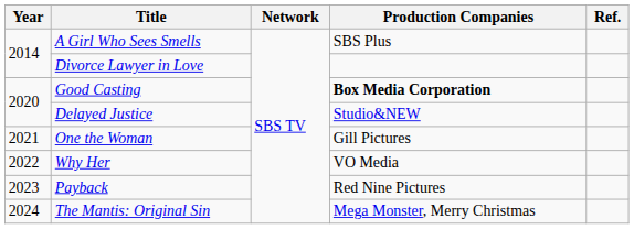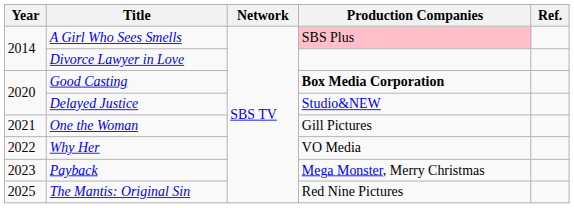A Girl Who Sees Smells | Production Companies: no background -> pink background
Payback | Production Companies: Red Nine Pictures -> Mega Monster, Merry Christmas
The Mantis: Original Sin | Year: 2024 -> 2025
The Mantis: Original Sin | Production Companies: Mega Monster, Merry Christmas -> Red Nine Pictures
